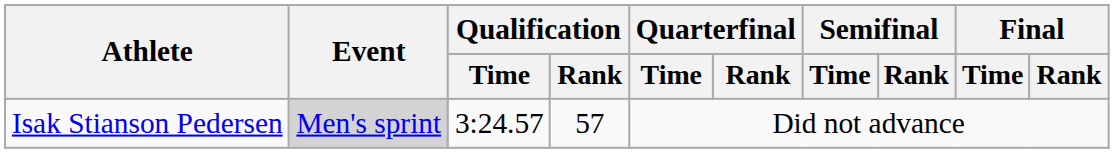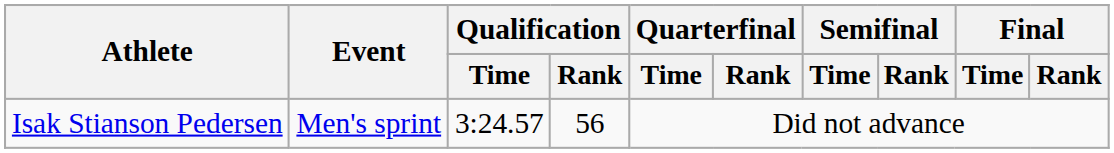Isak Stianson Pedersen | Event: lightgrey background -> no background
Isak Stianson Pedersen | Qualification / Rank: 57 -> 56
